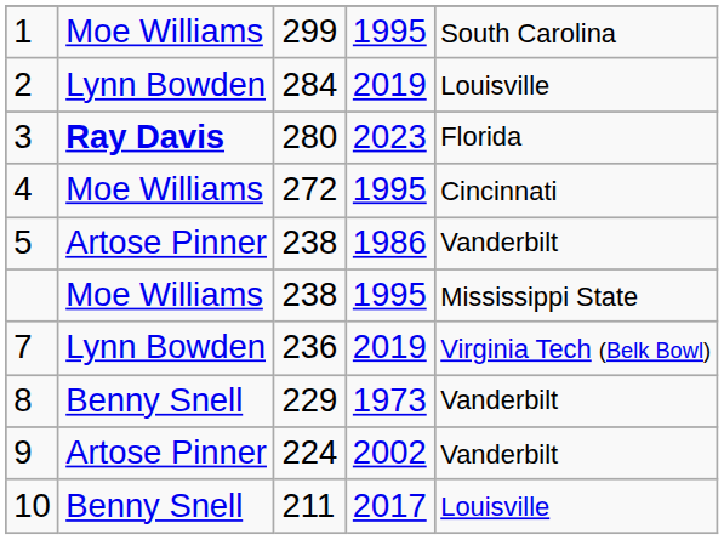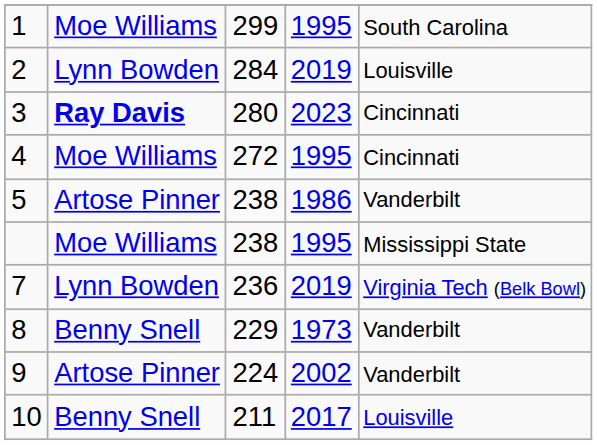3 | column 5: Florida -> Cincinnati
